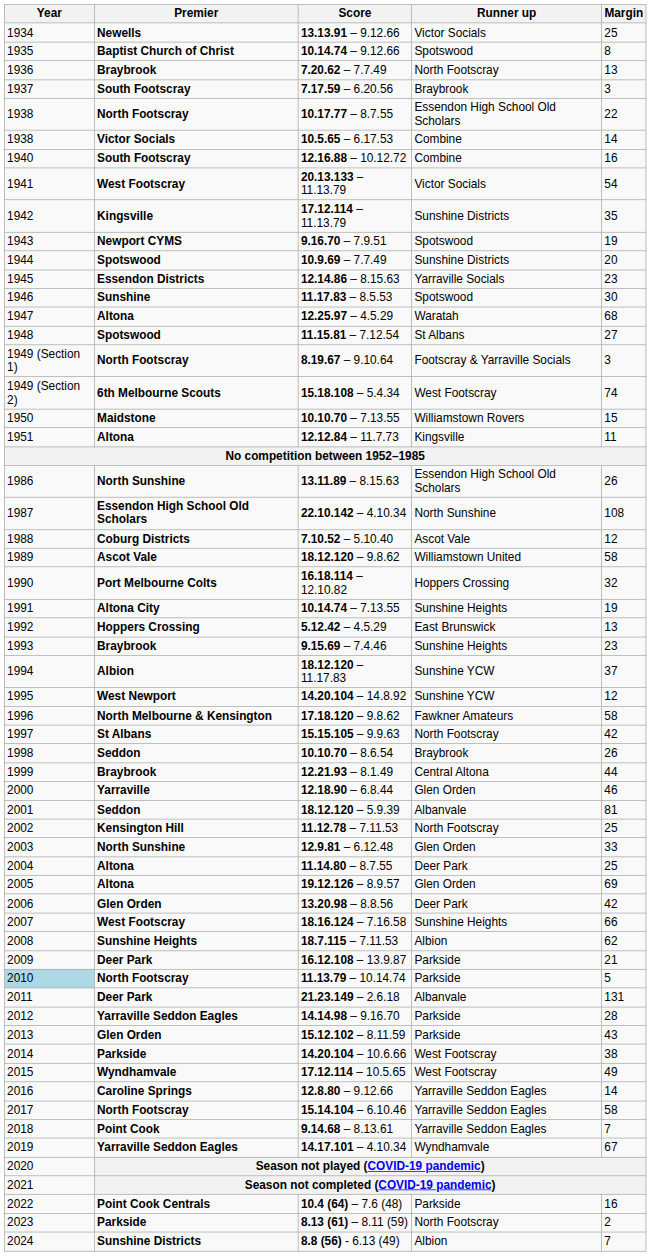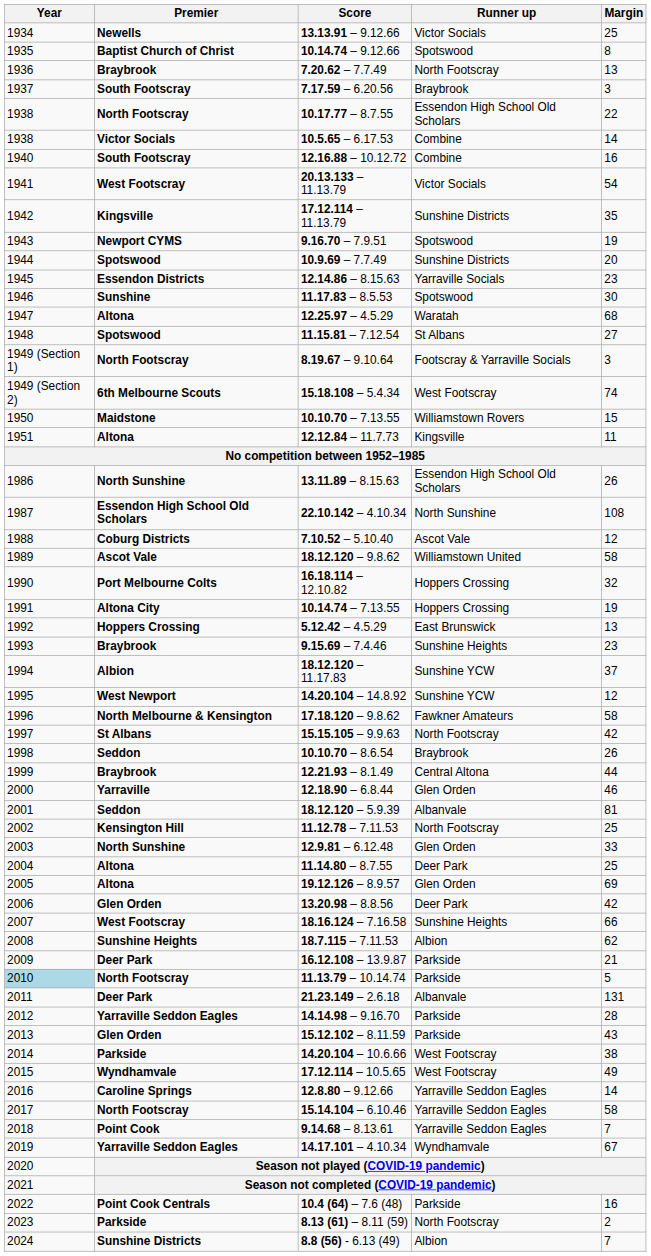10.14.74 – 7.13.55 | Runner up: Sunshine Heights -> Hoppers Crossing
